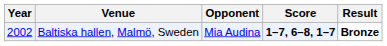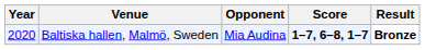Baltiska hallen, Malmö, Sweden | Year: 2002 -> 2020
